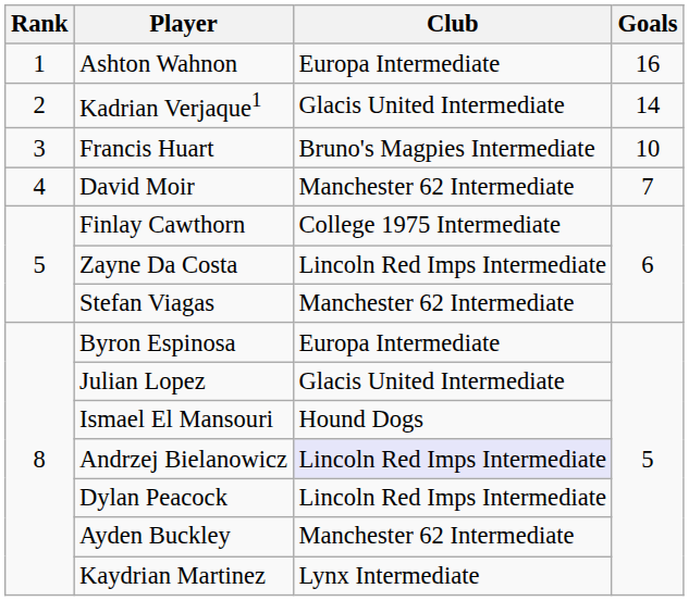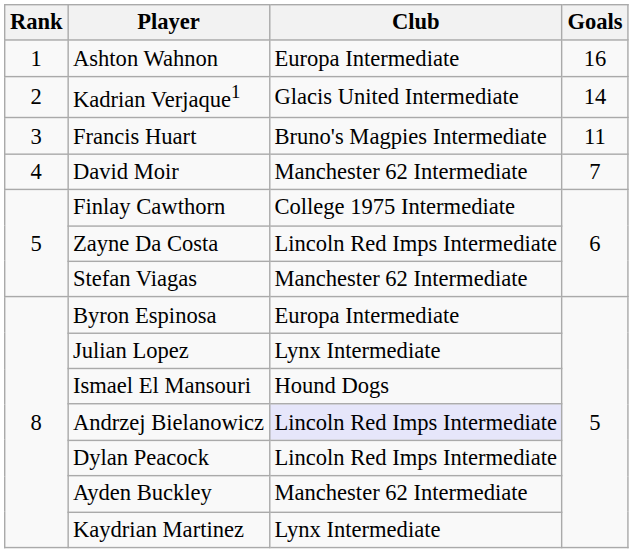Francis Huart | Goals: 10 -> 11
Julian Lopez | Club: Glacis United Intermediate -> Lynx Intermediate
